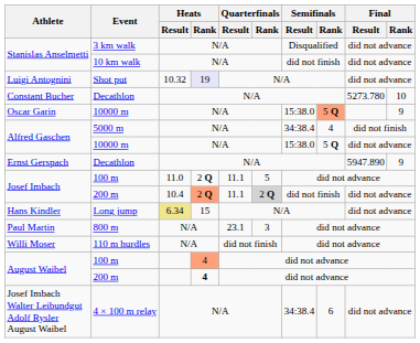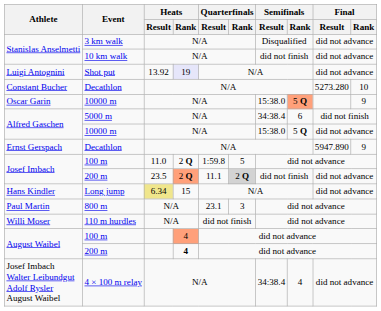Luigi Antognini | Heats / Result: 10.32 -> 13.92
Constant Bucher | Final / Result: 5273.780 -> 5273.280
Alfred Gaschen / 5000 m | Semifinals / Rank: 4 -> 6
Josef Imbach / 100 m | Quarterfinals / Result: 11.1 -> 1:59.8
Josef Imbach / 200 m | Heats / Result: 10.4 -> 23.5
Josef Imbach Walter Leibundgut Adolf Rysler August Waibel | Semifinals / Rank: 6 -> 4
